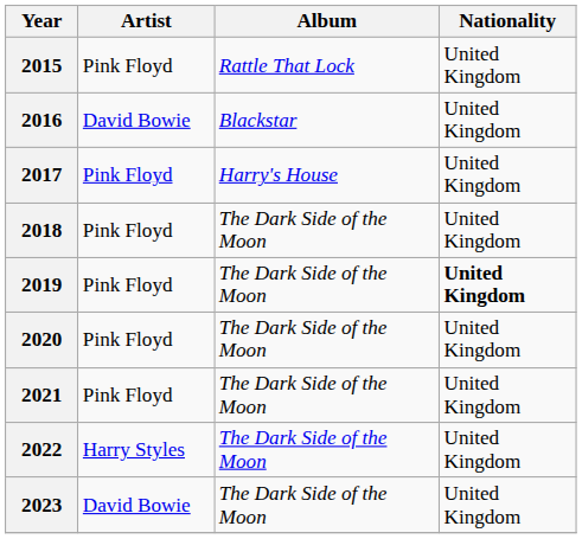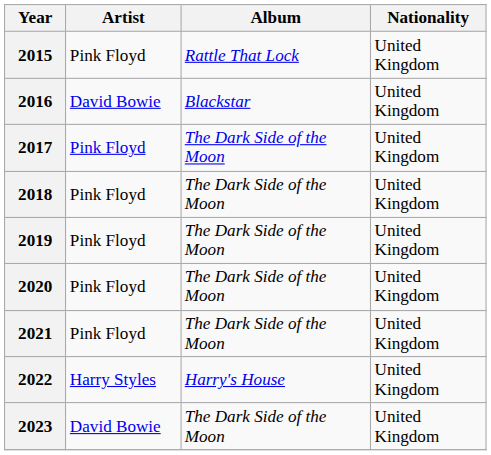2017 | Album: Harry's House -> The Dark Side of the Moon
2019 | Nationality: bold -> normal
2022 | Album: The Dark Side of the Moon -> Harry's House
